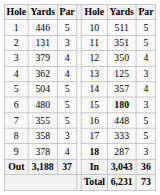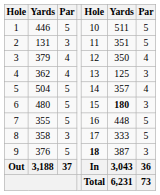9 | column 2: 378 -> 376
9 | column 3: 4 -> 5
9 | column 6: 287 -> 387
